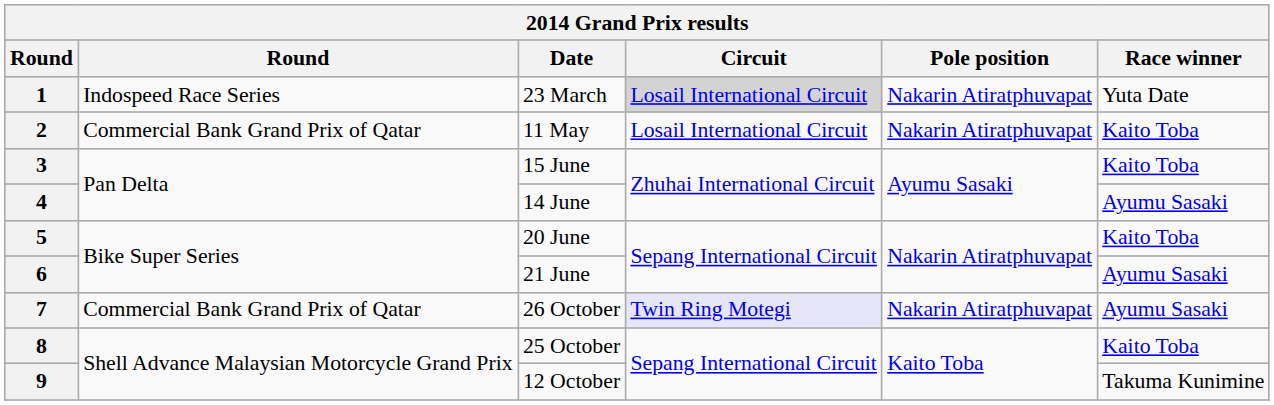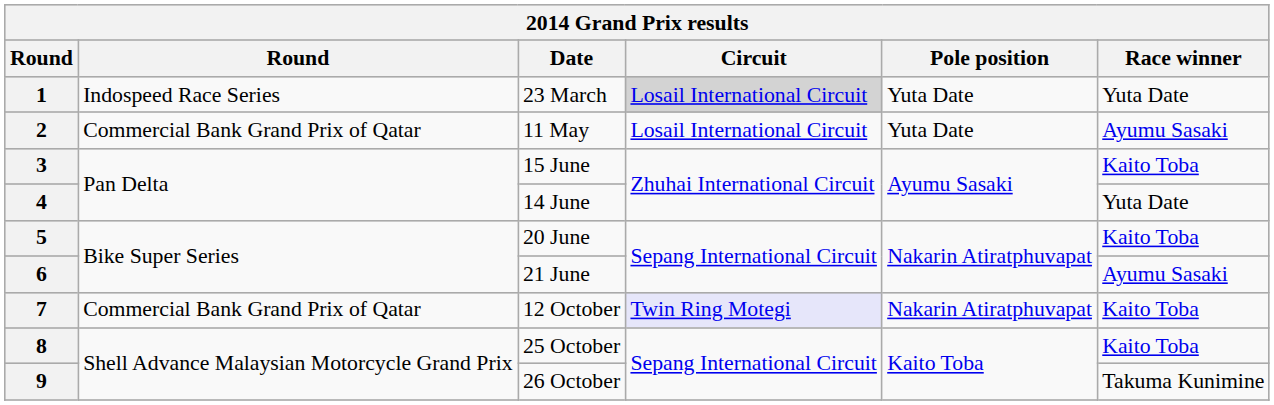1 | Pole position: Nakarin Atiratphuvapat -> Yuta Date
2 | Pole position: Nakarin Atiratphuvapat -> Yuta Date
2 | Race winner: Kaito Toba -> Ayumu Sasaki
4 | Race winner: Ayumu Sasaki -> Yuta Date
7 | Date: 26 October -> 12 October
7 | Race winner: Ayumu Sasaki -> Kaito Toba
9 | Date: 12 October -> 26 October
